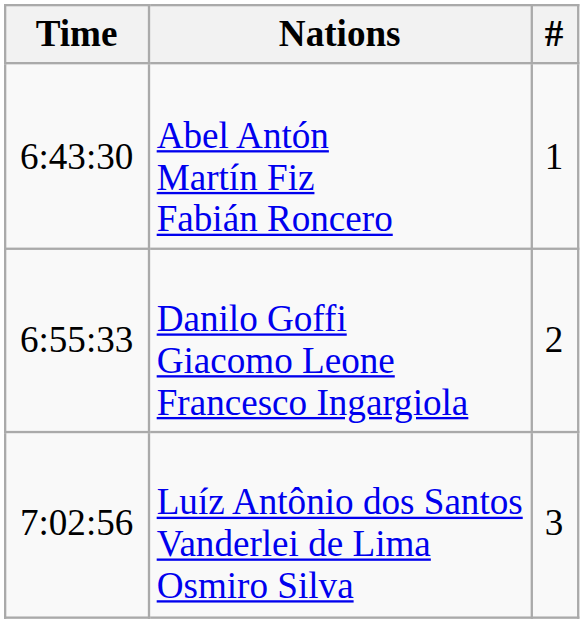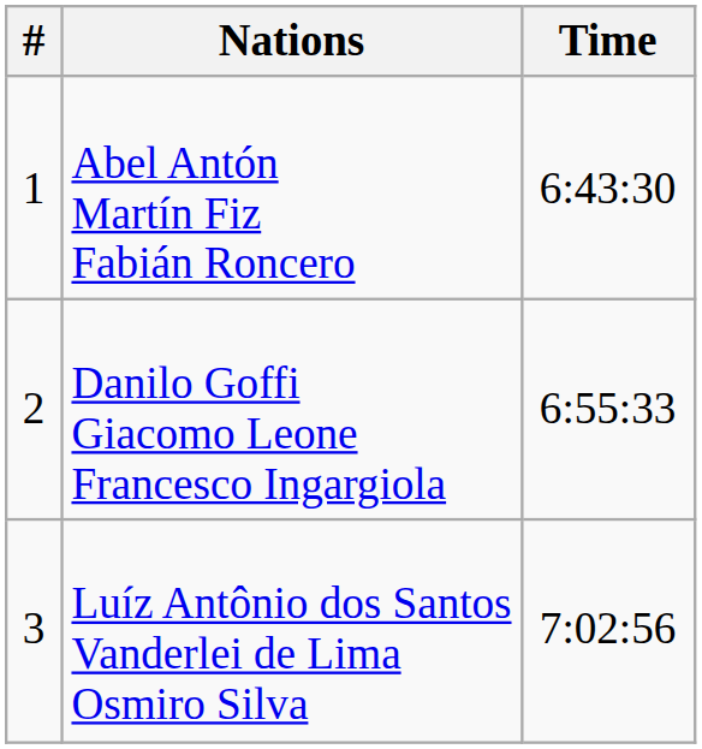columns swapped: # <-> Time
